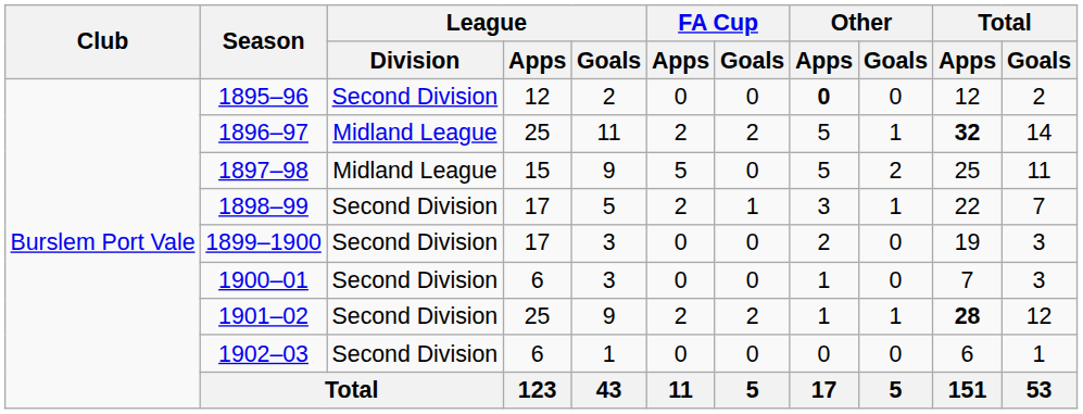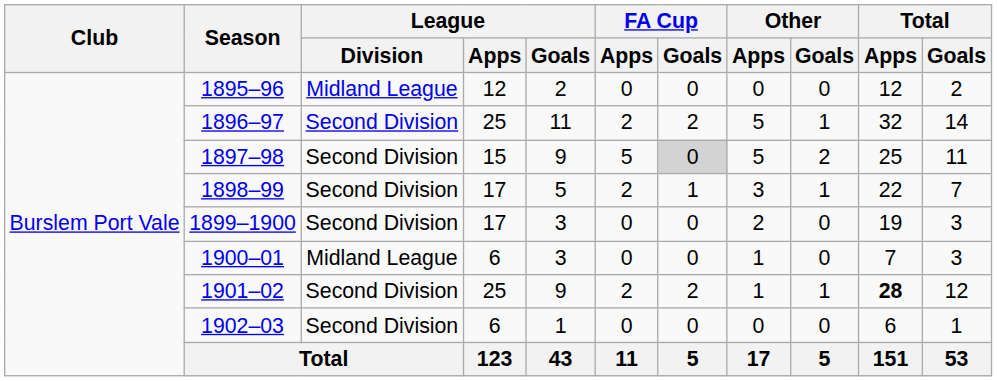1895–96 | League / Division: Second Division -> Midland League
1895–96 | Other / Apps: bold -> normal
1896–97 | League / Division: Midland League -> Second Division
1896–97 | Total / Apps: bold -> normal
1897–98 | League / Division: Midland League -> Second Division
1897–98 | FA Cup / Goals: no background -> lightgrey background
1900–01 | League / Division: Second Division -> Midland League
